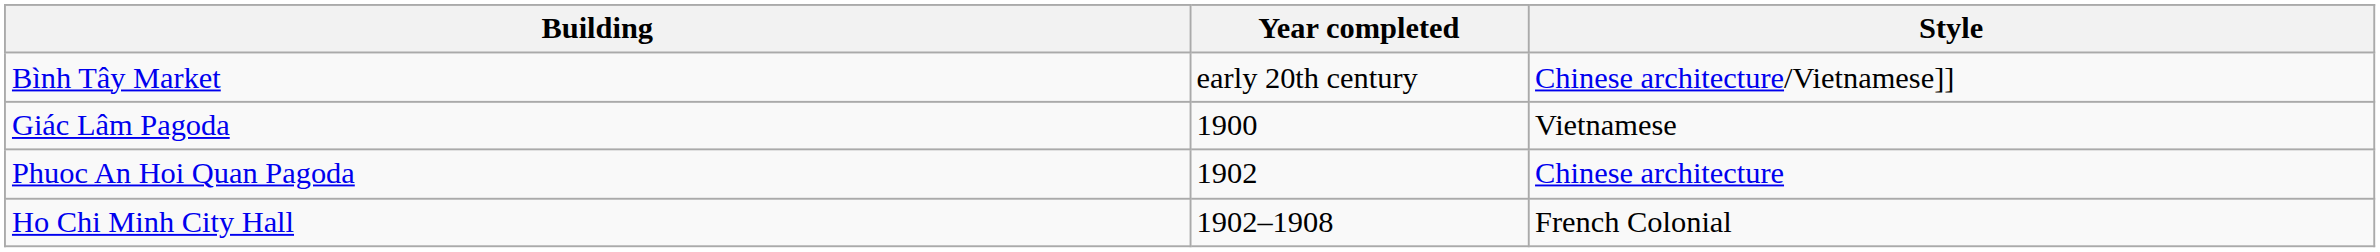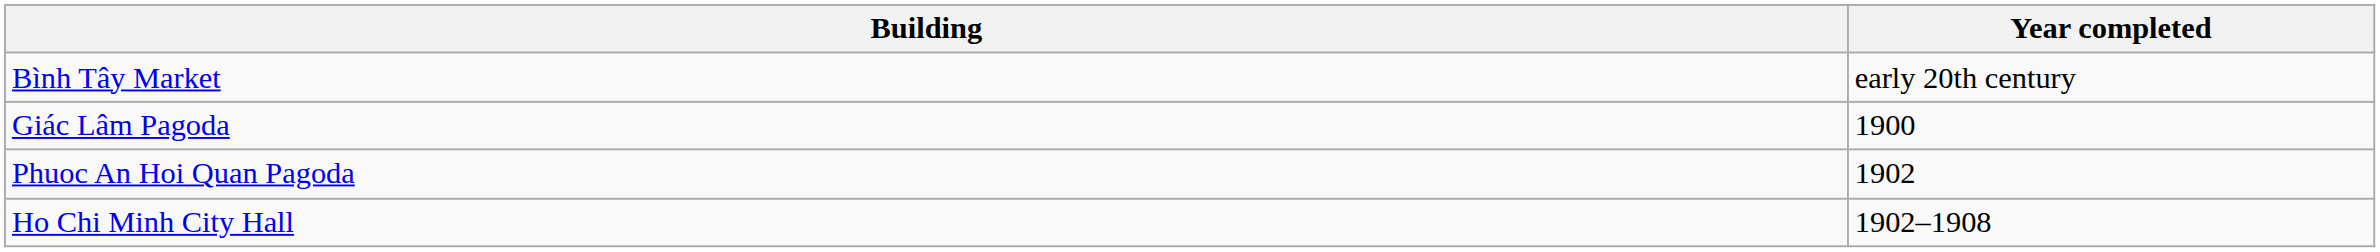- column: Style | Chinese architecture/Vietnamese]] | Vietnamese | Chinese architecture | French Colonial
